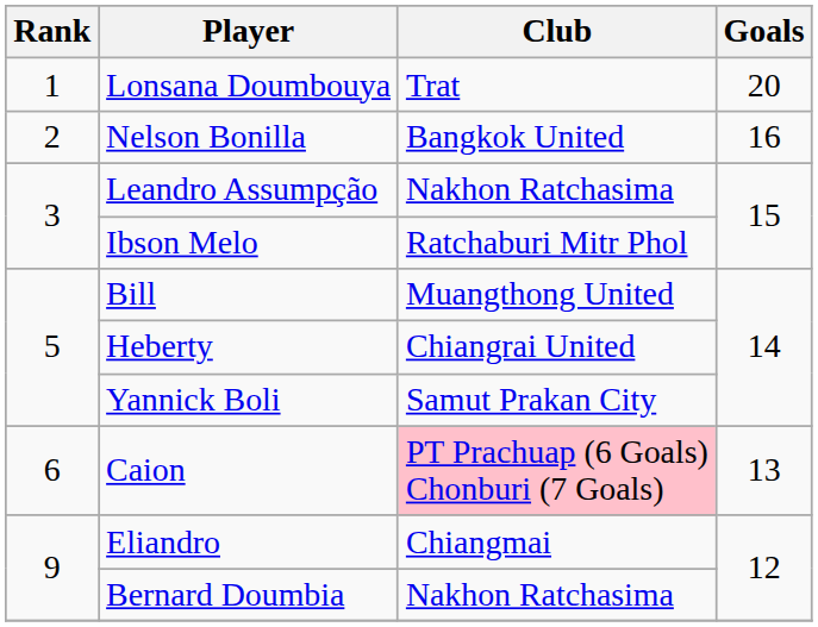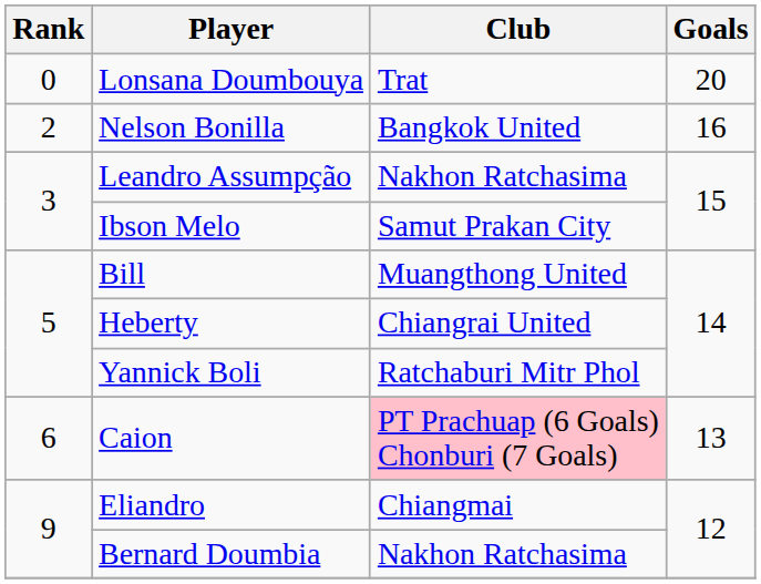Lonsana Doumbouya | Rank: 1 -> 0
Ibson Melo | Club: Ratchaburi Mitr Phol -> Samut Prakan City
Yannick Boli | Club: Samut Prakan City -> Ratchaburi Mitr Phol
